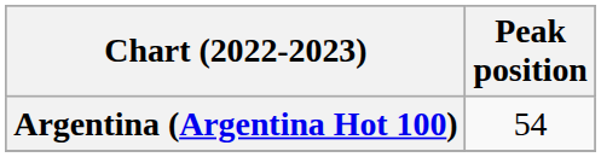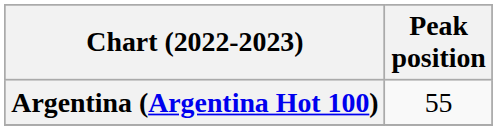Argentina (Argentina Hot 100) | Peak position: 54 -> 55
